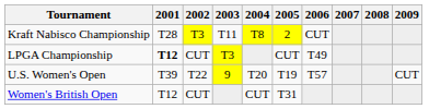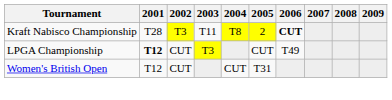Kraft Nabisco Championship | 2006: normal -> bold
- row: U.S. Women's Open | T39 | T22 | 9 | T20 | T19 | T57 | CUT
